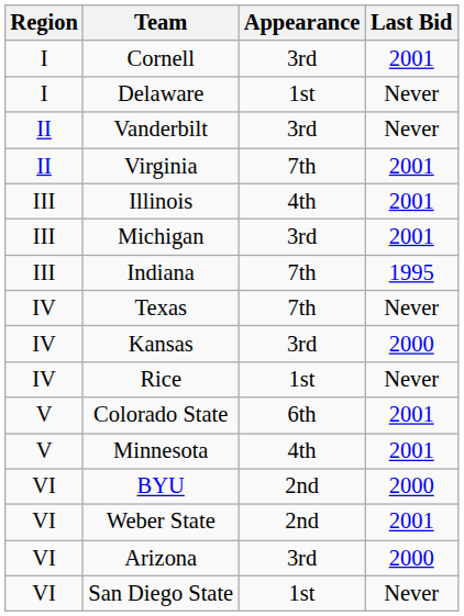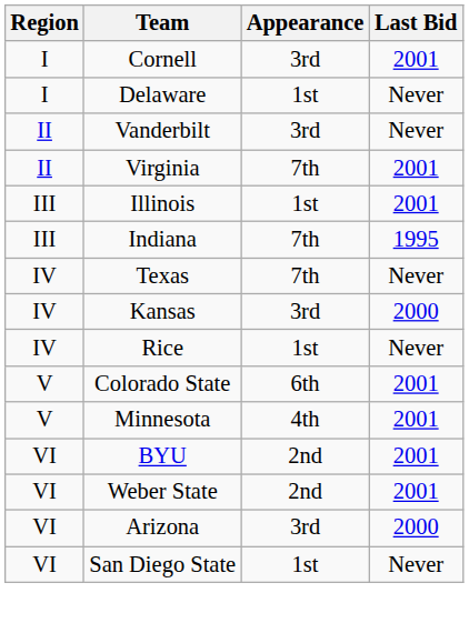Illinois | Appearance: 4th -> 1st
- row: III | Michigan | 3rd | 2001
BYU | Last Bid: 2000 -> 2001
